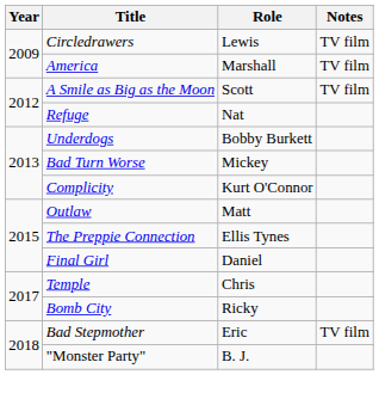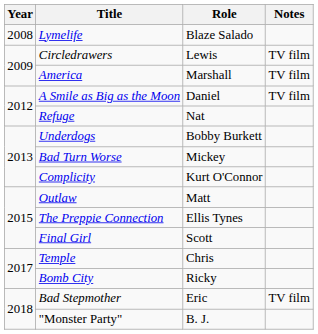+ row: 2008 | Lymelife | Blaze Salado
A Smile as Big as the Moon | Role: Scott -> Daniel
Final Girl | Role: Daniel -> Scott
